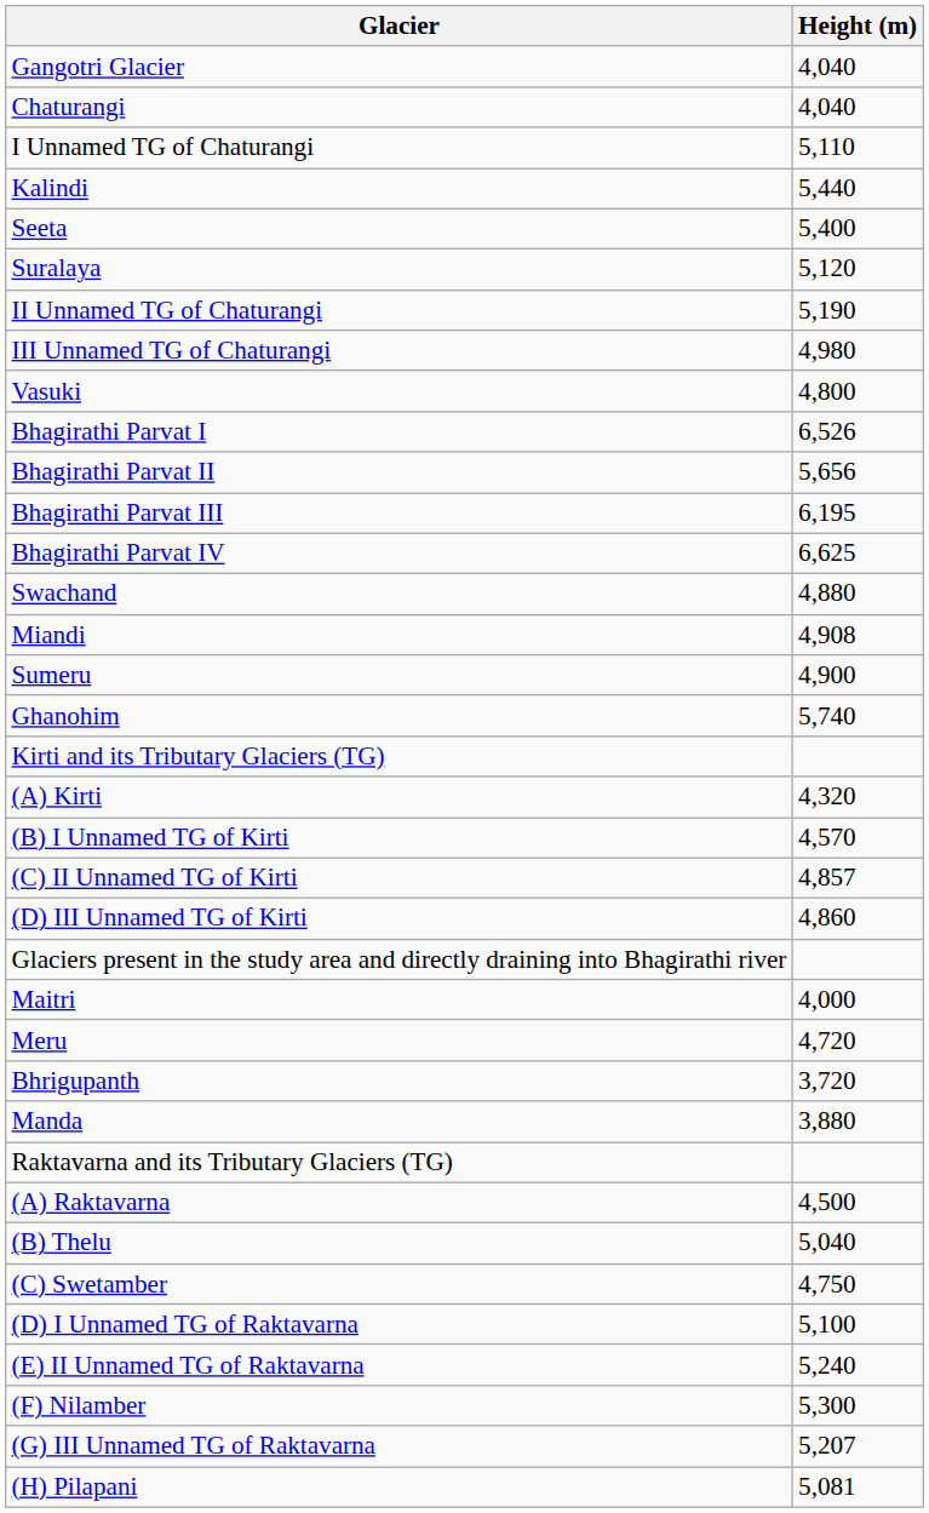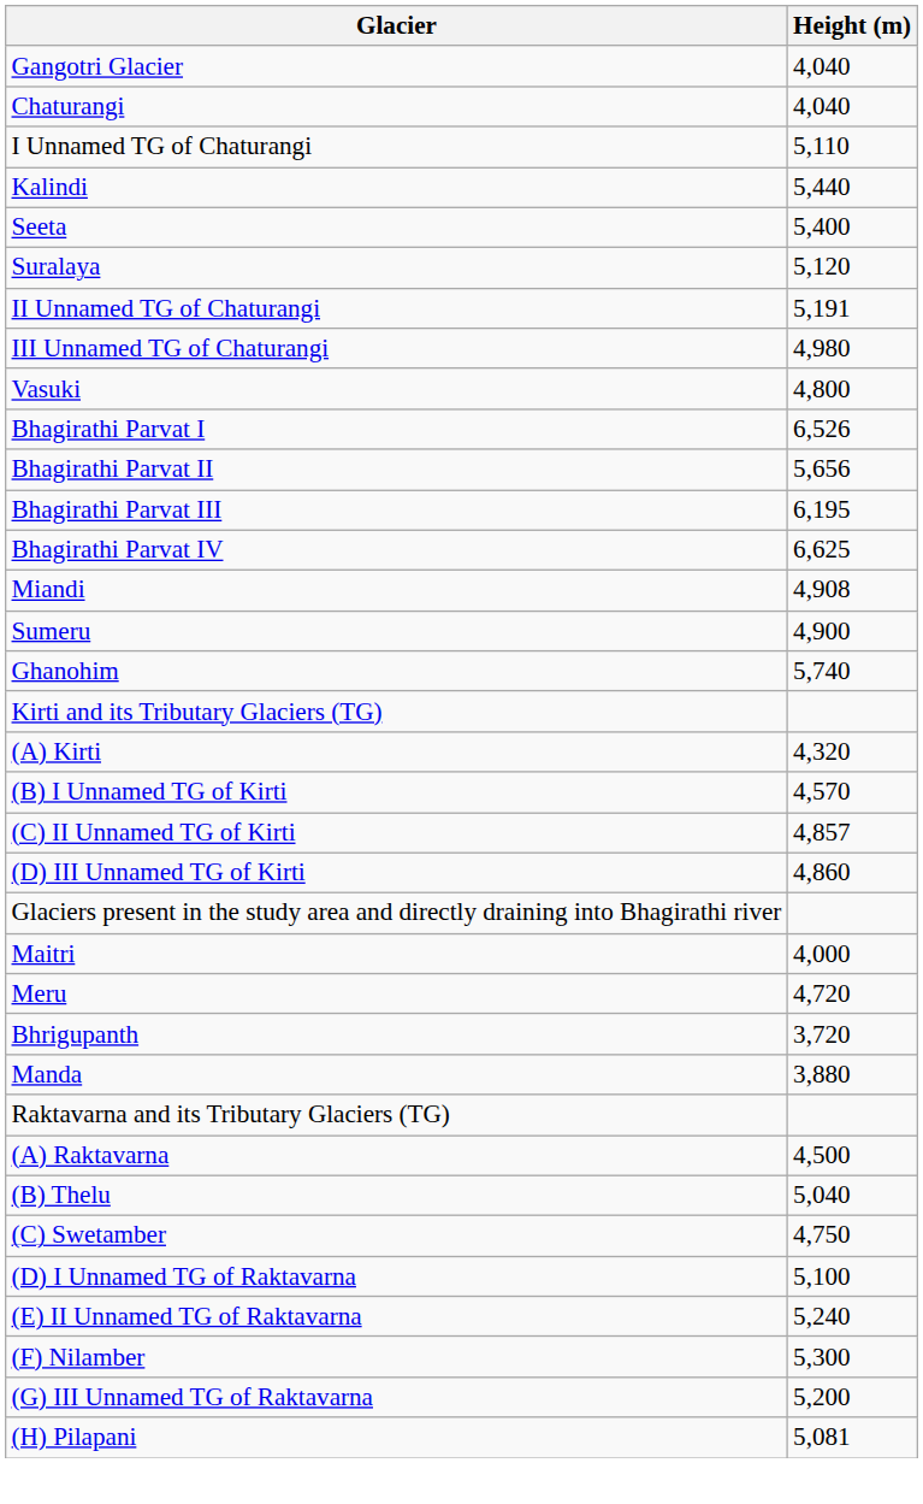II Unnamed TG of Chaturangi | Height (m): 5,190 -> 5,191
- row: Swachand | 4,880
(G) III Unnamed TG of Raktavarna | Height (m): 5,207 -> 5,200
